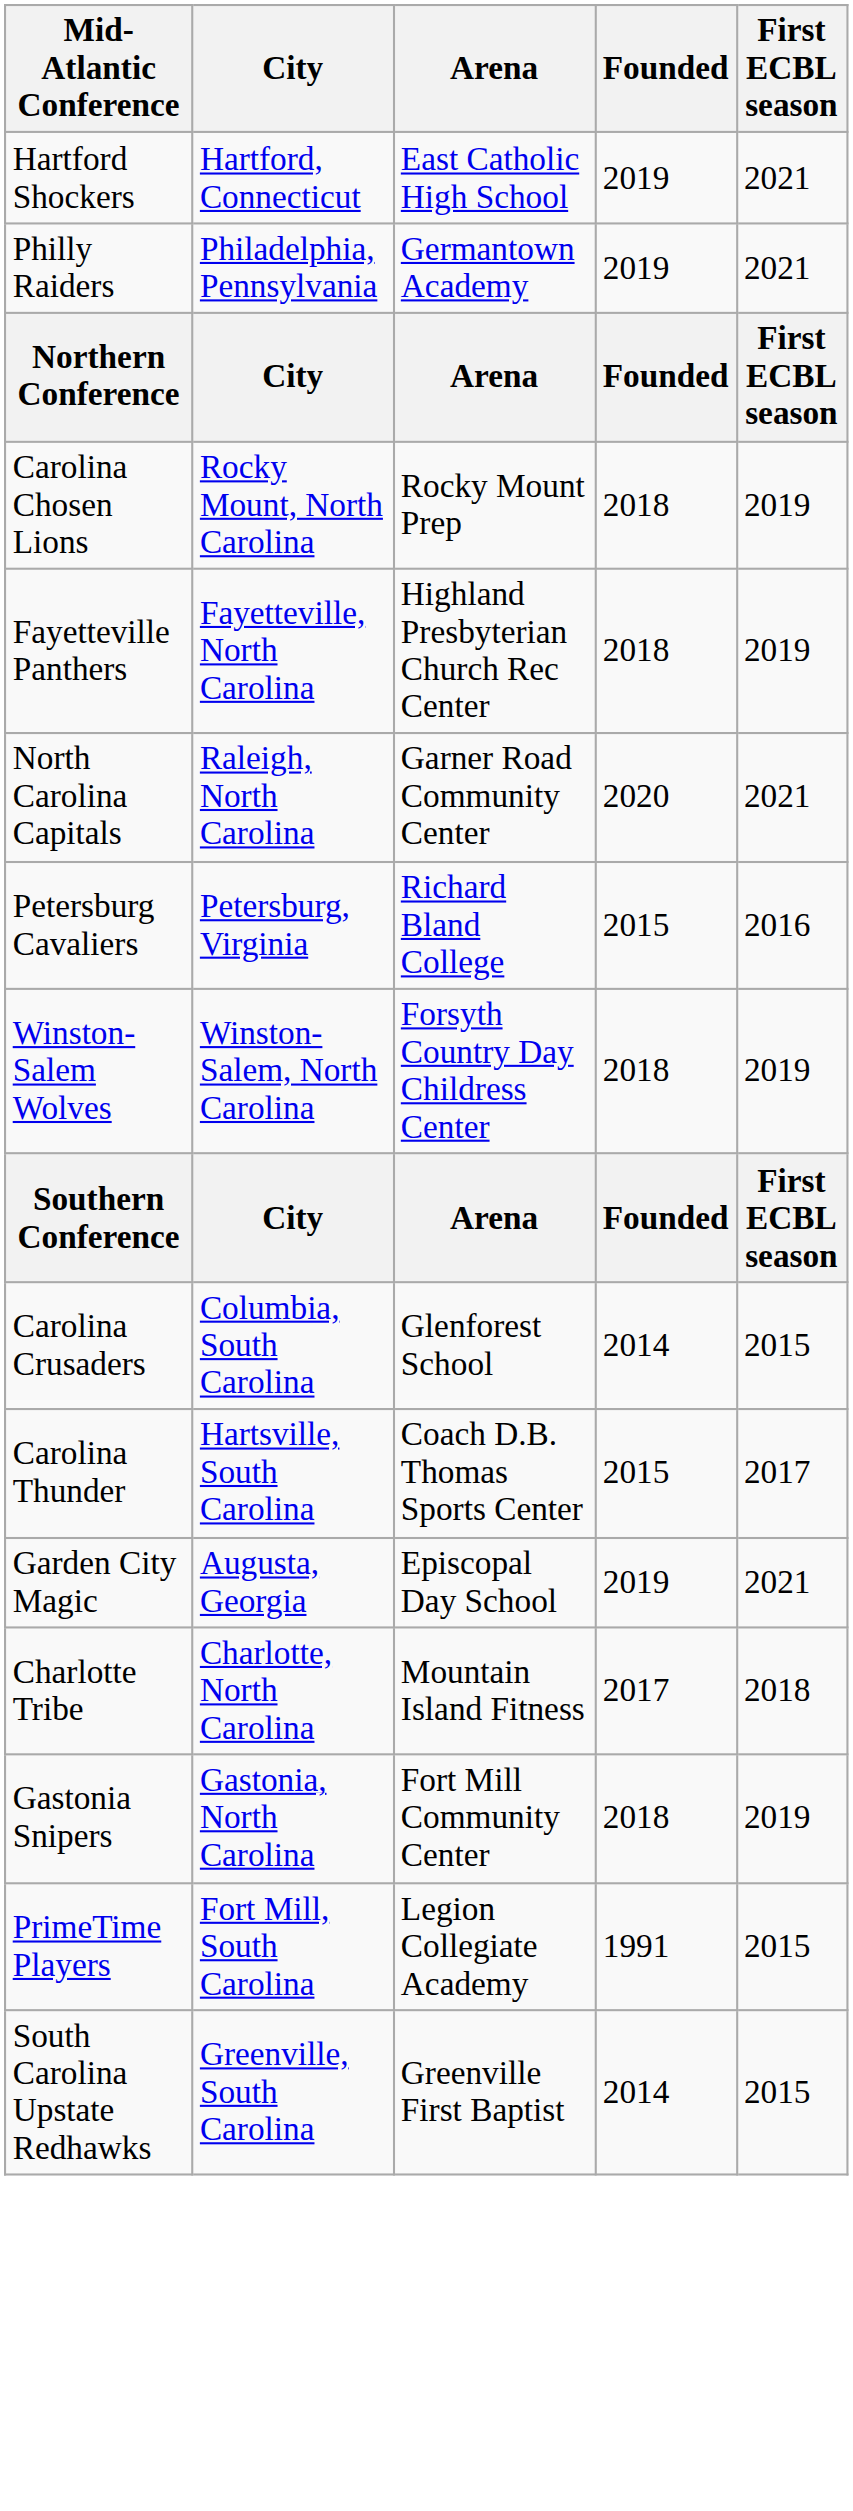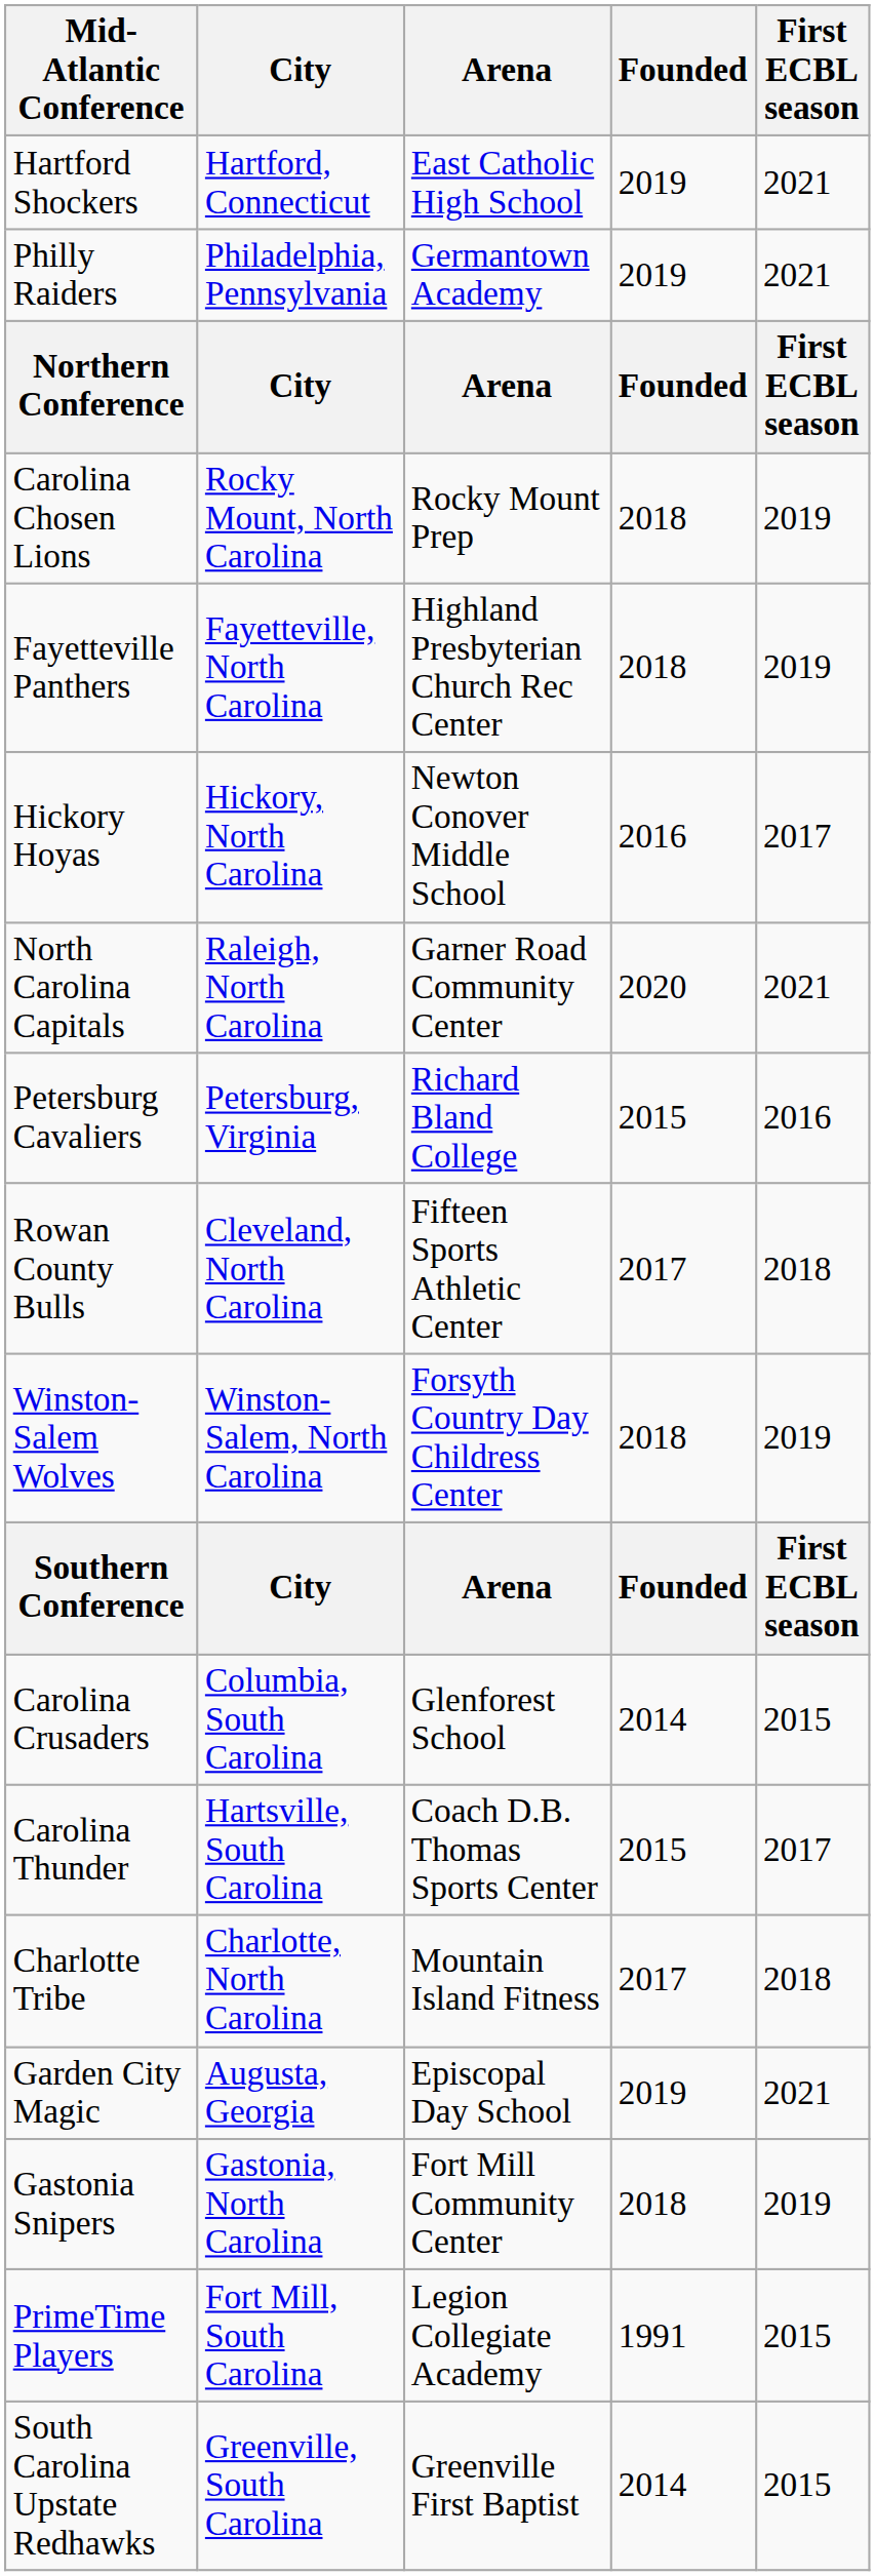+ row: Hickory Hoyas | Hickory, North Carolina | Newton Conover Middle School | 2016 | 2017
+ row: Rowan County Bulls | Cleveland, North Carolina | Fifteen Sports Athletic Center | 2017 | 2018
rows swapped: Charlotte Tribe <-> Garden City Magic
